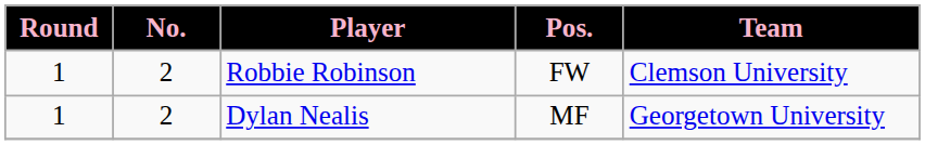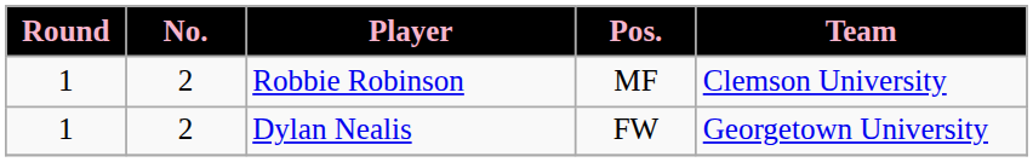Robbie Robinson | Pos.: FW -> MF
Dylan Nealis | Pos.: MF -> FW
